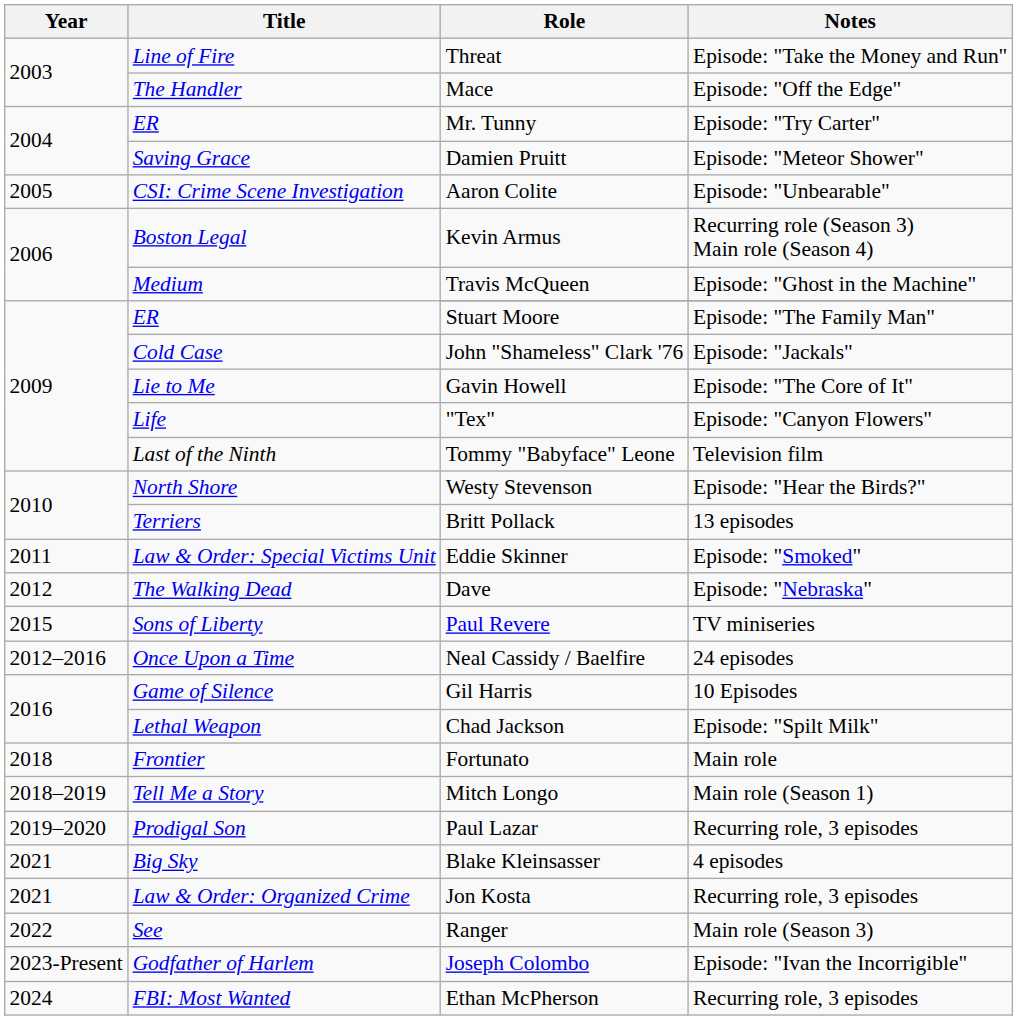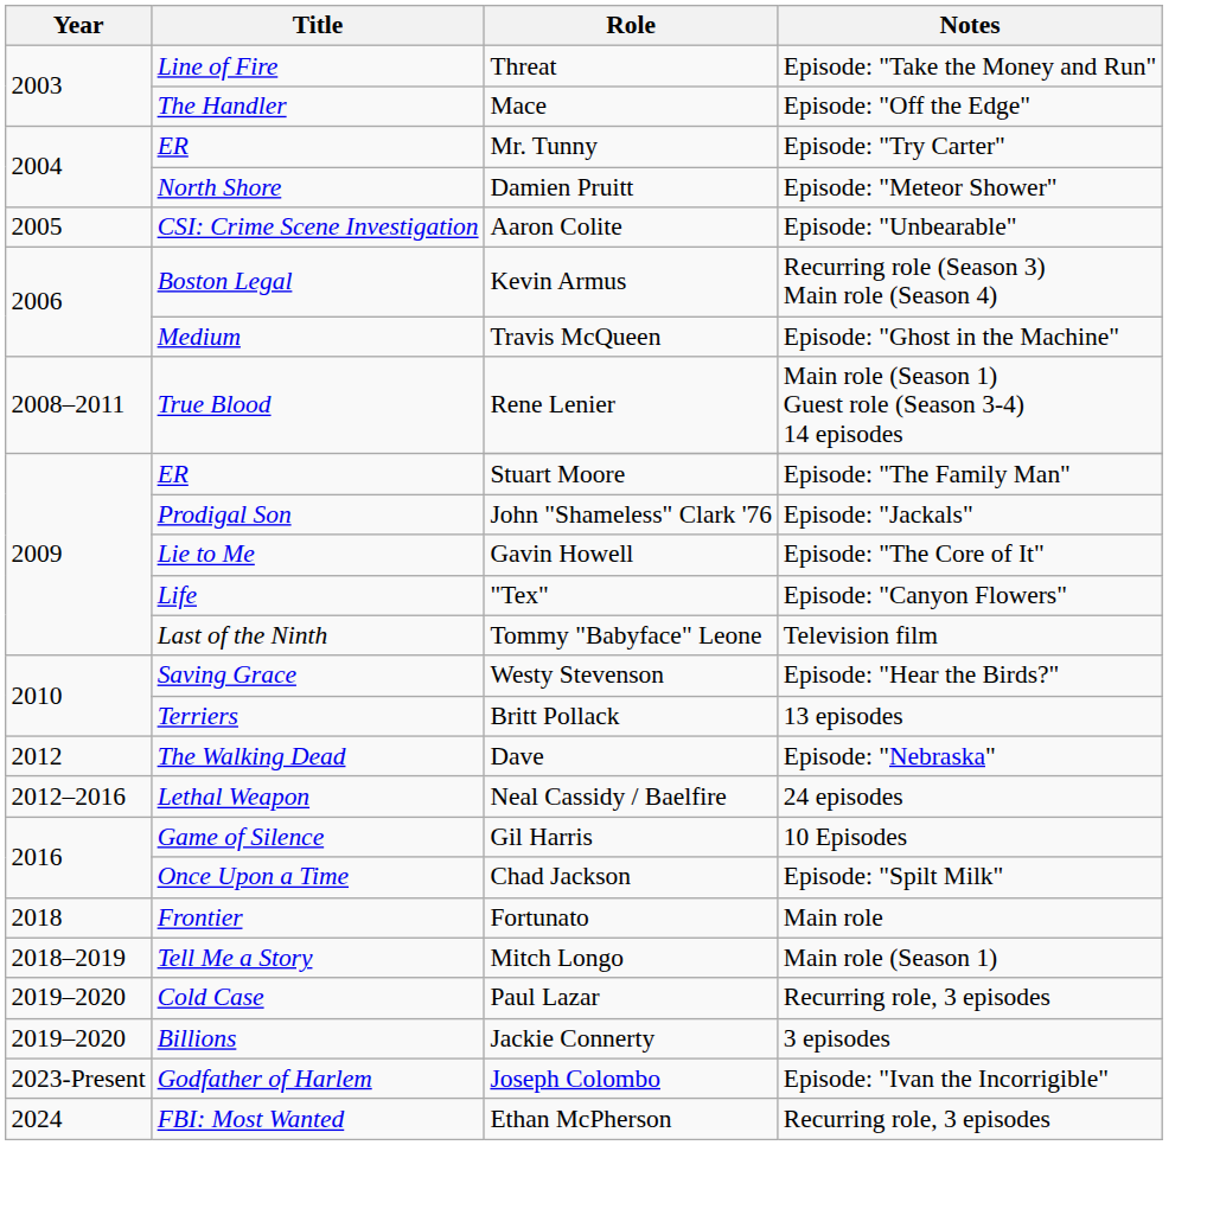Damien Pruitt | Title: Saving Grace -> North Shore
+ row: 2008–2011 | True Blood | Rene Lenier | Main role (Season 1) Guest role (Season 3-4) 14 episodes
John "Shameless" Clark '76 | Title: Cold Case -> Prodigal Son
Westy Stevenson | Title: North Shore -> Saving Grace
- row: 2011 | Law & Order: Special Victims Unit | Eddie Skinner | Episode: "Smoked"
- row: 2015 | Sons of Liberty | Paul Revere | TV miniseries
Neal Cassidy / Baelfire | Title: Once Upon a Time -> Lethal Weapon
Chad Jackson | Title: Lethal Weapon -> Once Upon a Time
Paul Lazar | Title: Prodigal Son -> Cold Case
+ row: 2019–2020 | Billions | Jackie Connerty | 3 episodes
- row: 2021 | Big Sky | Blake Kleinsasser | 4 episodes
- row: 2021 | Law & Order: Organized Crime | Jon Kosta | Recurring role, 3 episodes
- row: 2022 | See | Ranger | Main role (Season 3)
